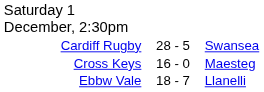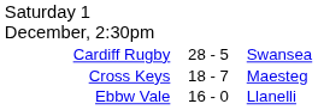Cross Keys | column 2: 16 - 0 -> 18 - 7
Ebbw Vale | column 2: 18 - 7 -> 16 - 0
